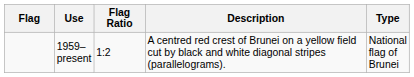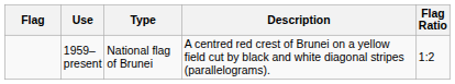columns swapped: Type <-> Flag Ratio
